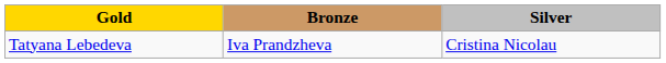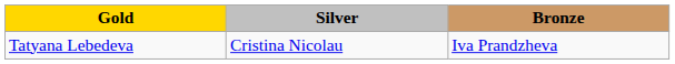columns swapped: Silver <-> Bronze
